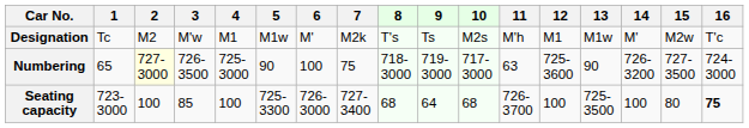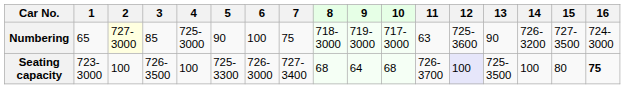- row: Designation | Tc | M2 | M'w | M1 | M1w | M' | M2k | T's | Ts | M2s | M'h | M1 | M1w | M' | M2w | T'c
Numbering | 3: 726-3500 -> 85
Seating capacity | 3: 85 -> 726-3500
Seating capacity | 12: no background -> lavender background
